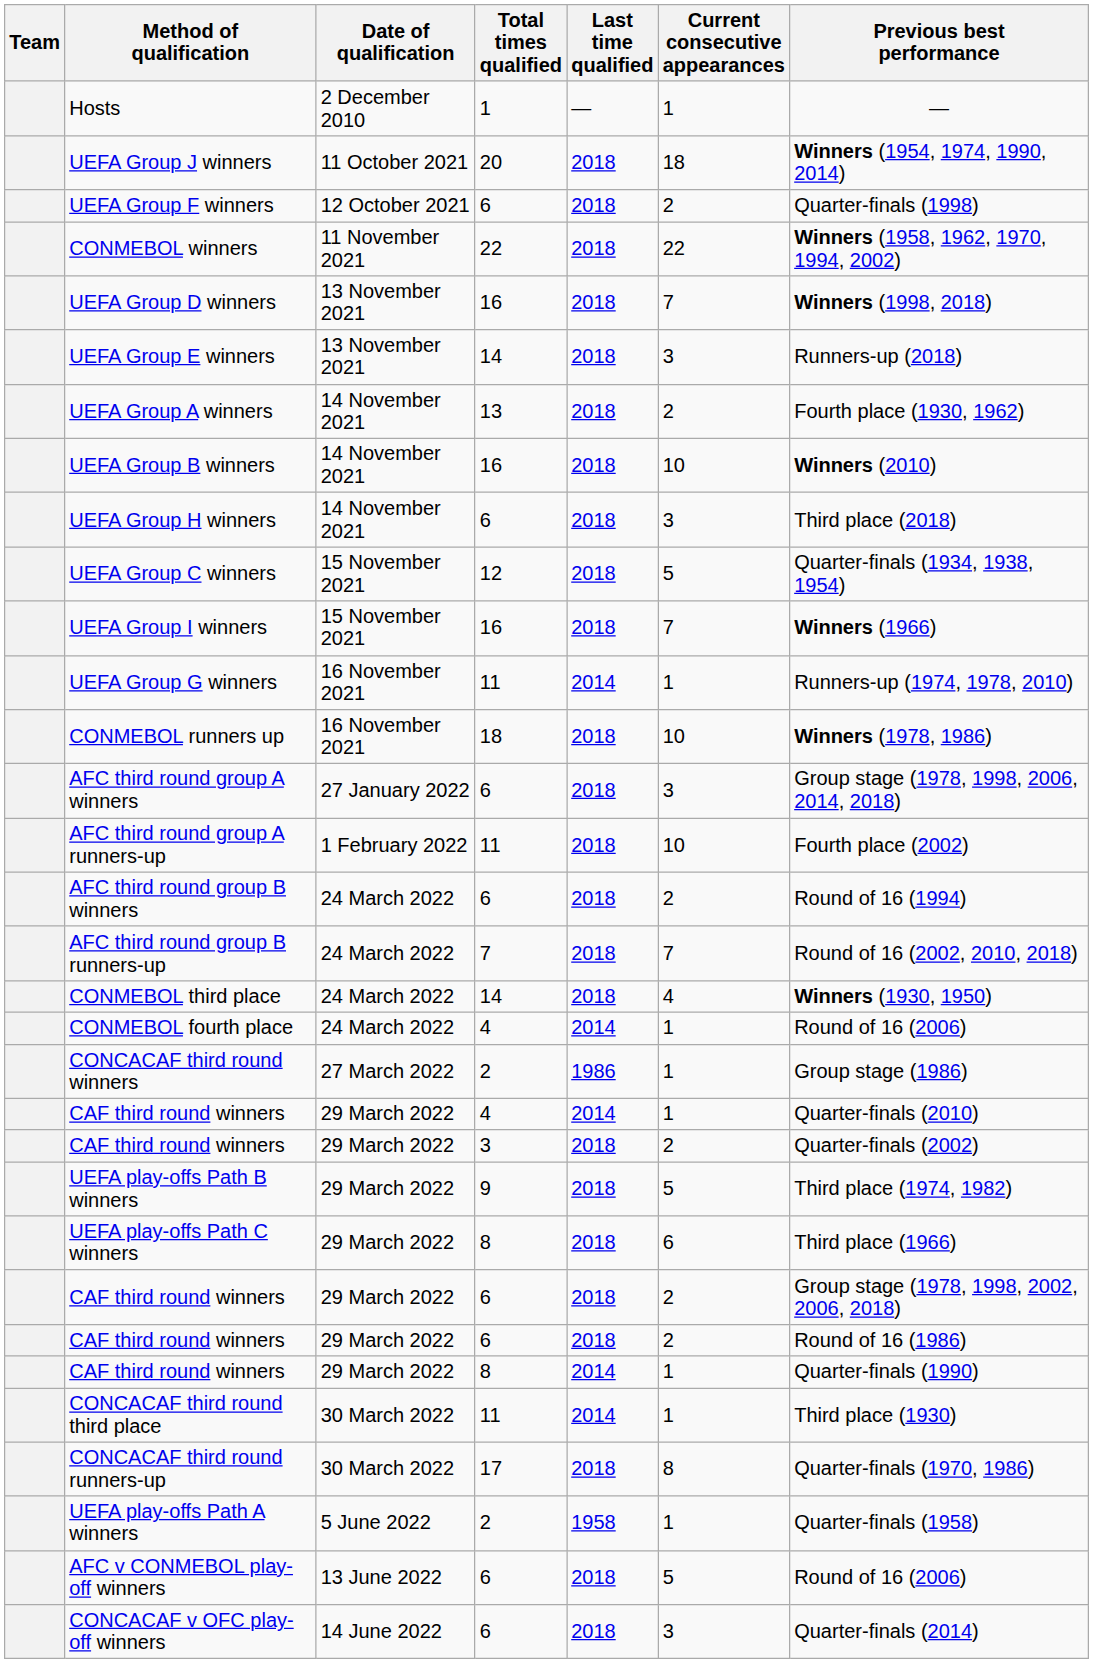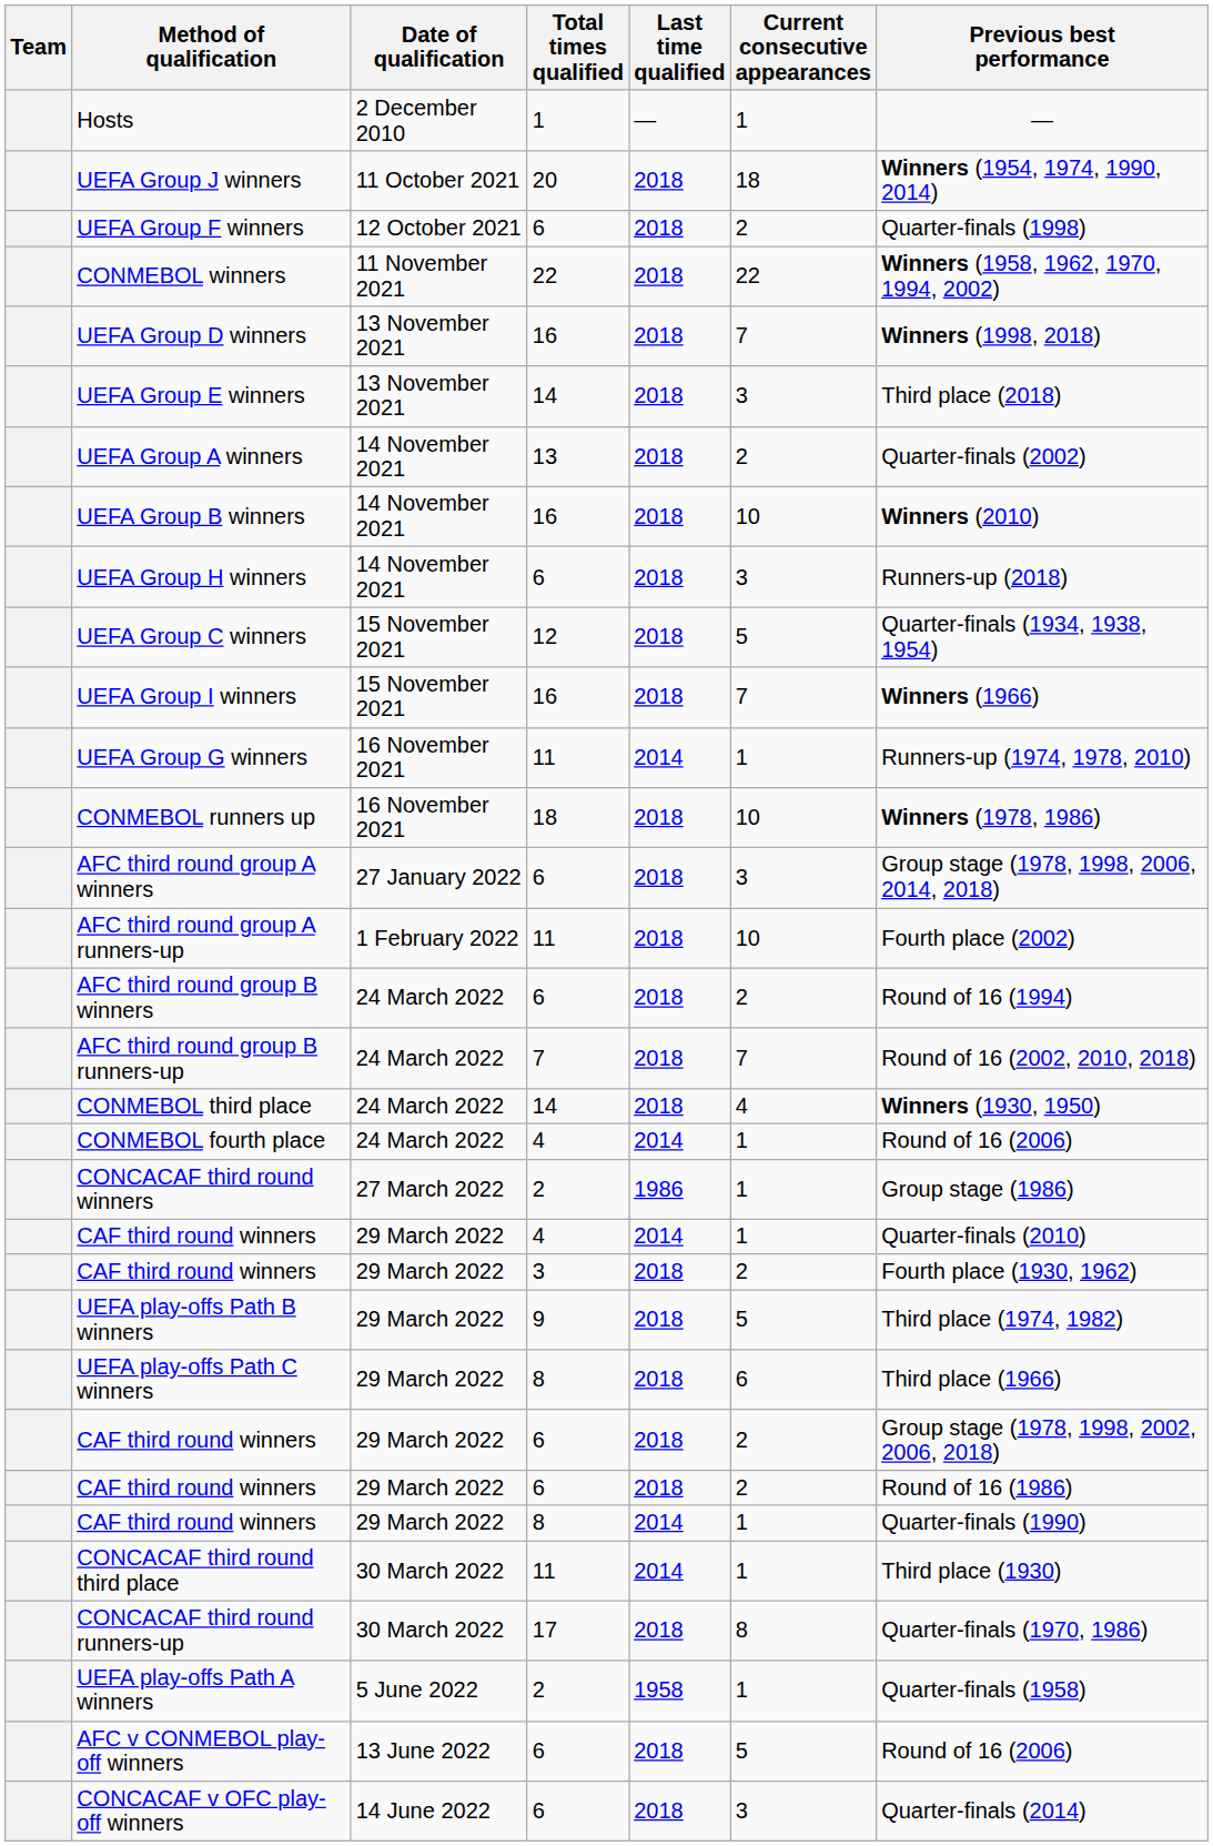UEFA Group E winners | Previous best performance: Runners-up (2018) -> Third place (2018)
UEFA Group A winners | Previous best performance: Fourth place (1930, 1962) -> Quarter-finals (2002)
UEFA Group H winners | Previous best performance: Third place (2018) -> Runners-up (2018)
CAF third round winners / 3 | Previous best performance: Quarter-finals (2002) -> Fourth place (1930, 1962)
